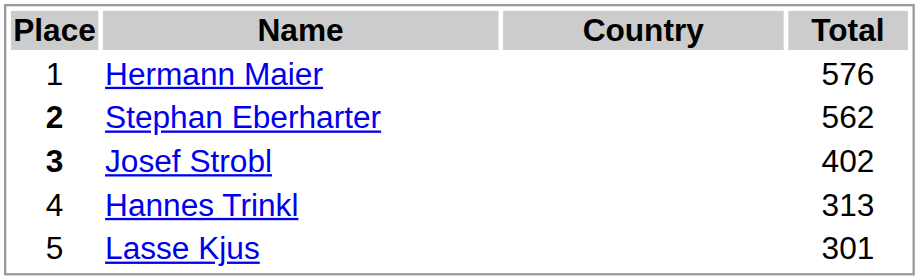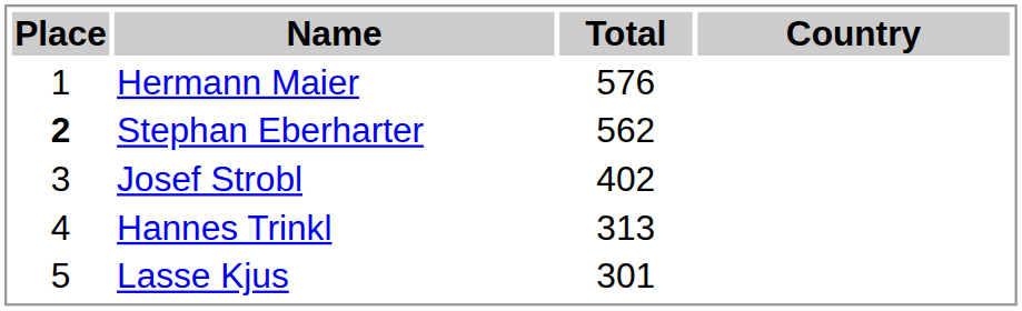columns swapped: Country <-> Total
Josef Strobl | Place: bold -> normal
